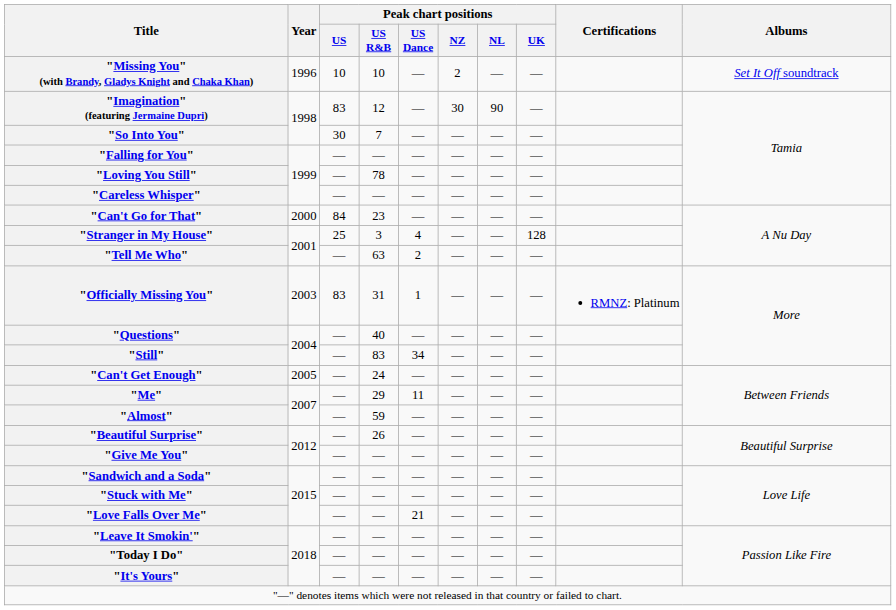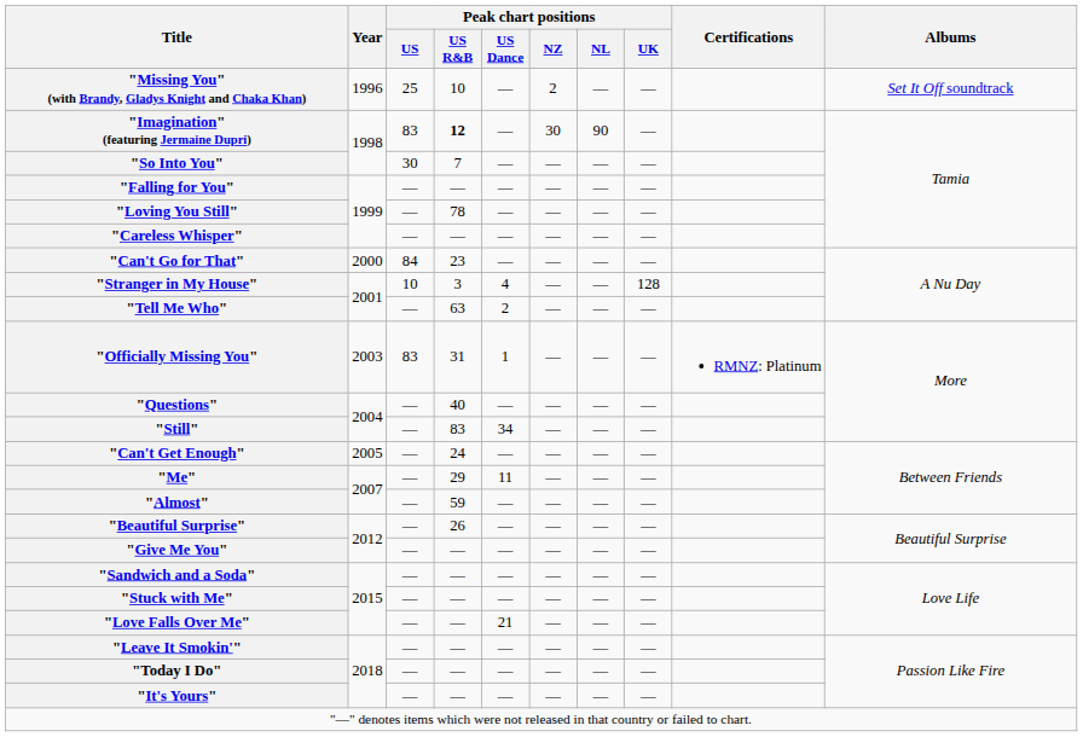"Missing You" (with Brandy, Gladys Knight and Chaka Khan) | Peak chart positions / US: 10 -> 25
"Imagination" (featuring Jermaine Dupri) | Peak chart positions / US R&B: normal -> bold
"Stranger in My House" | Peak chart positions / US: 25 -> 10
